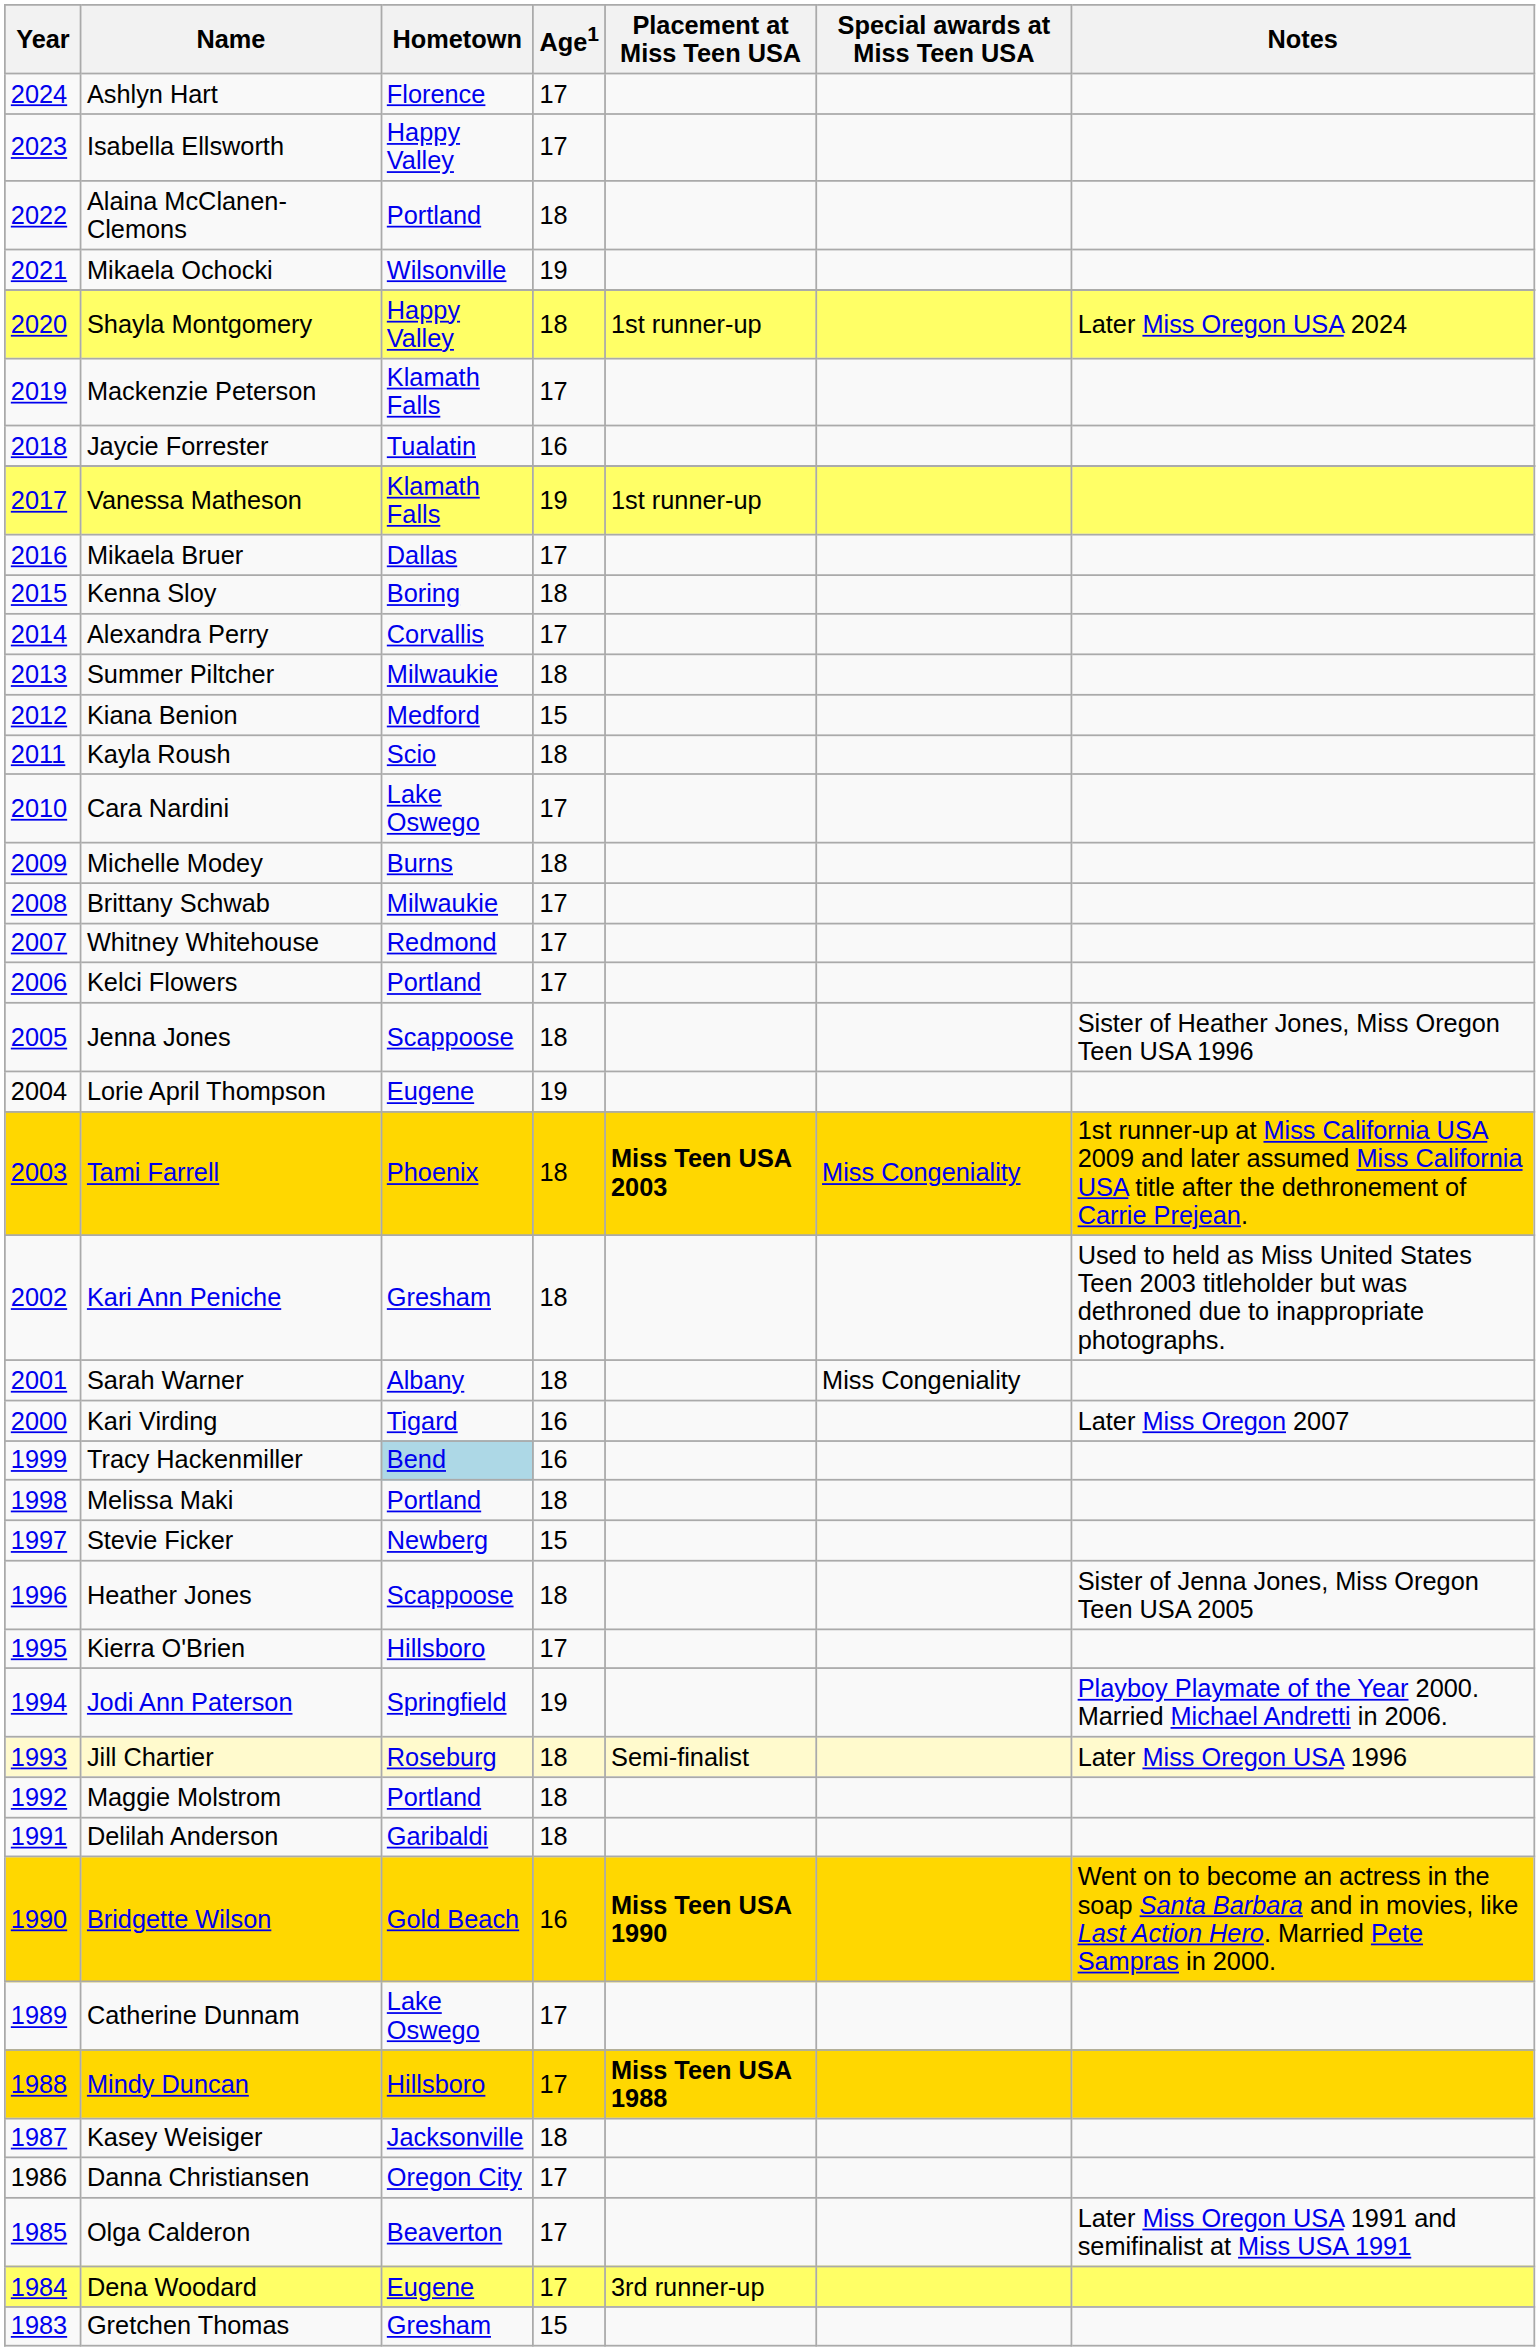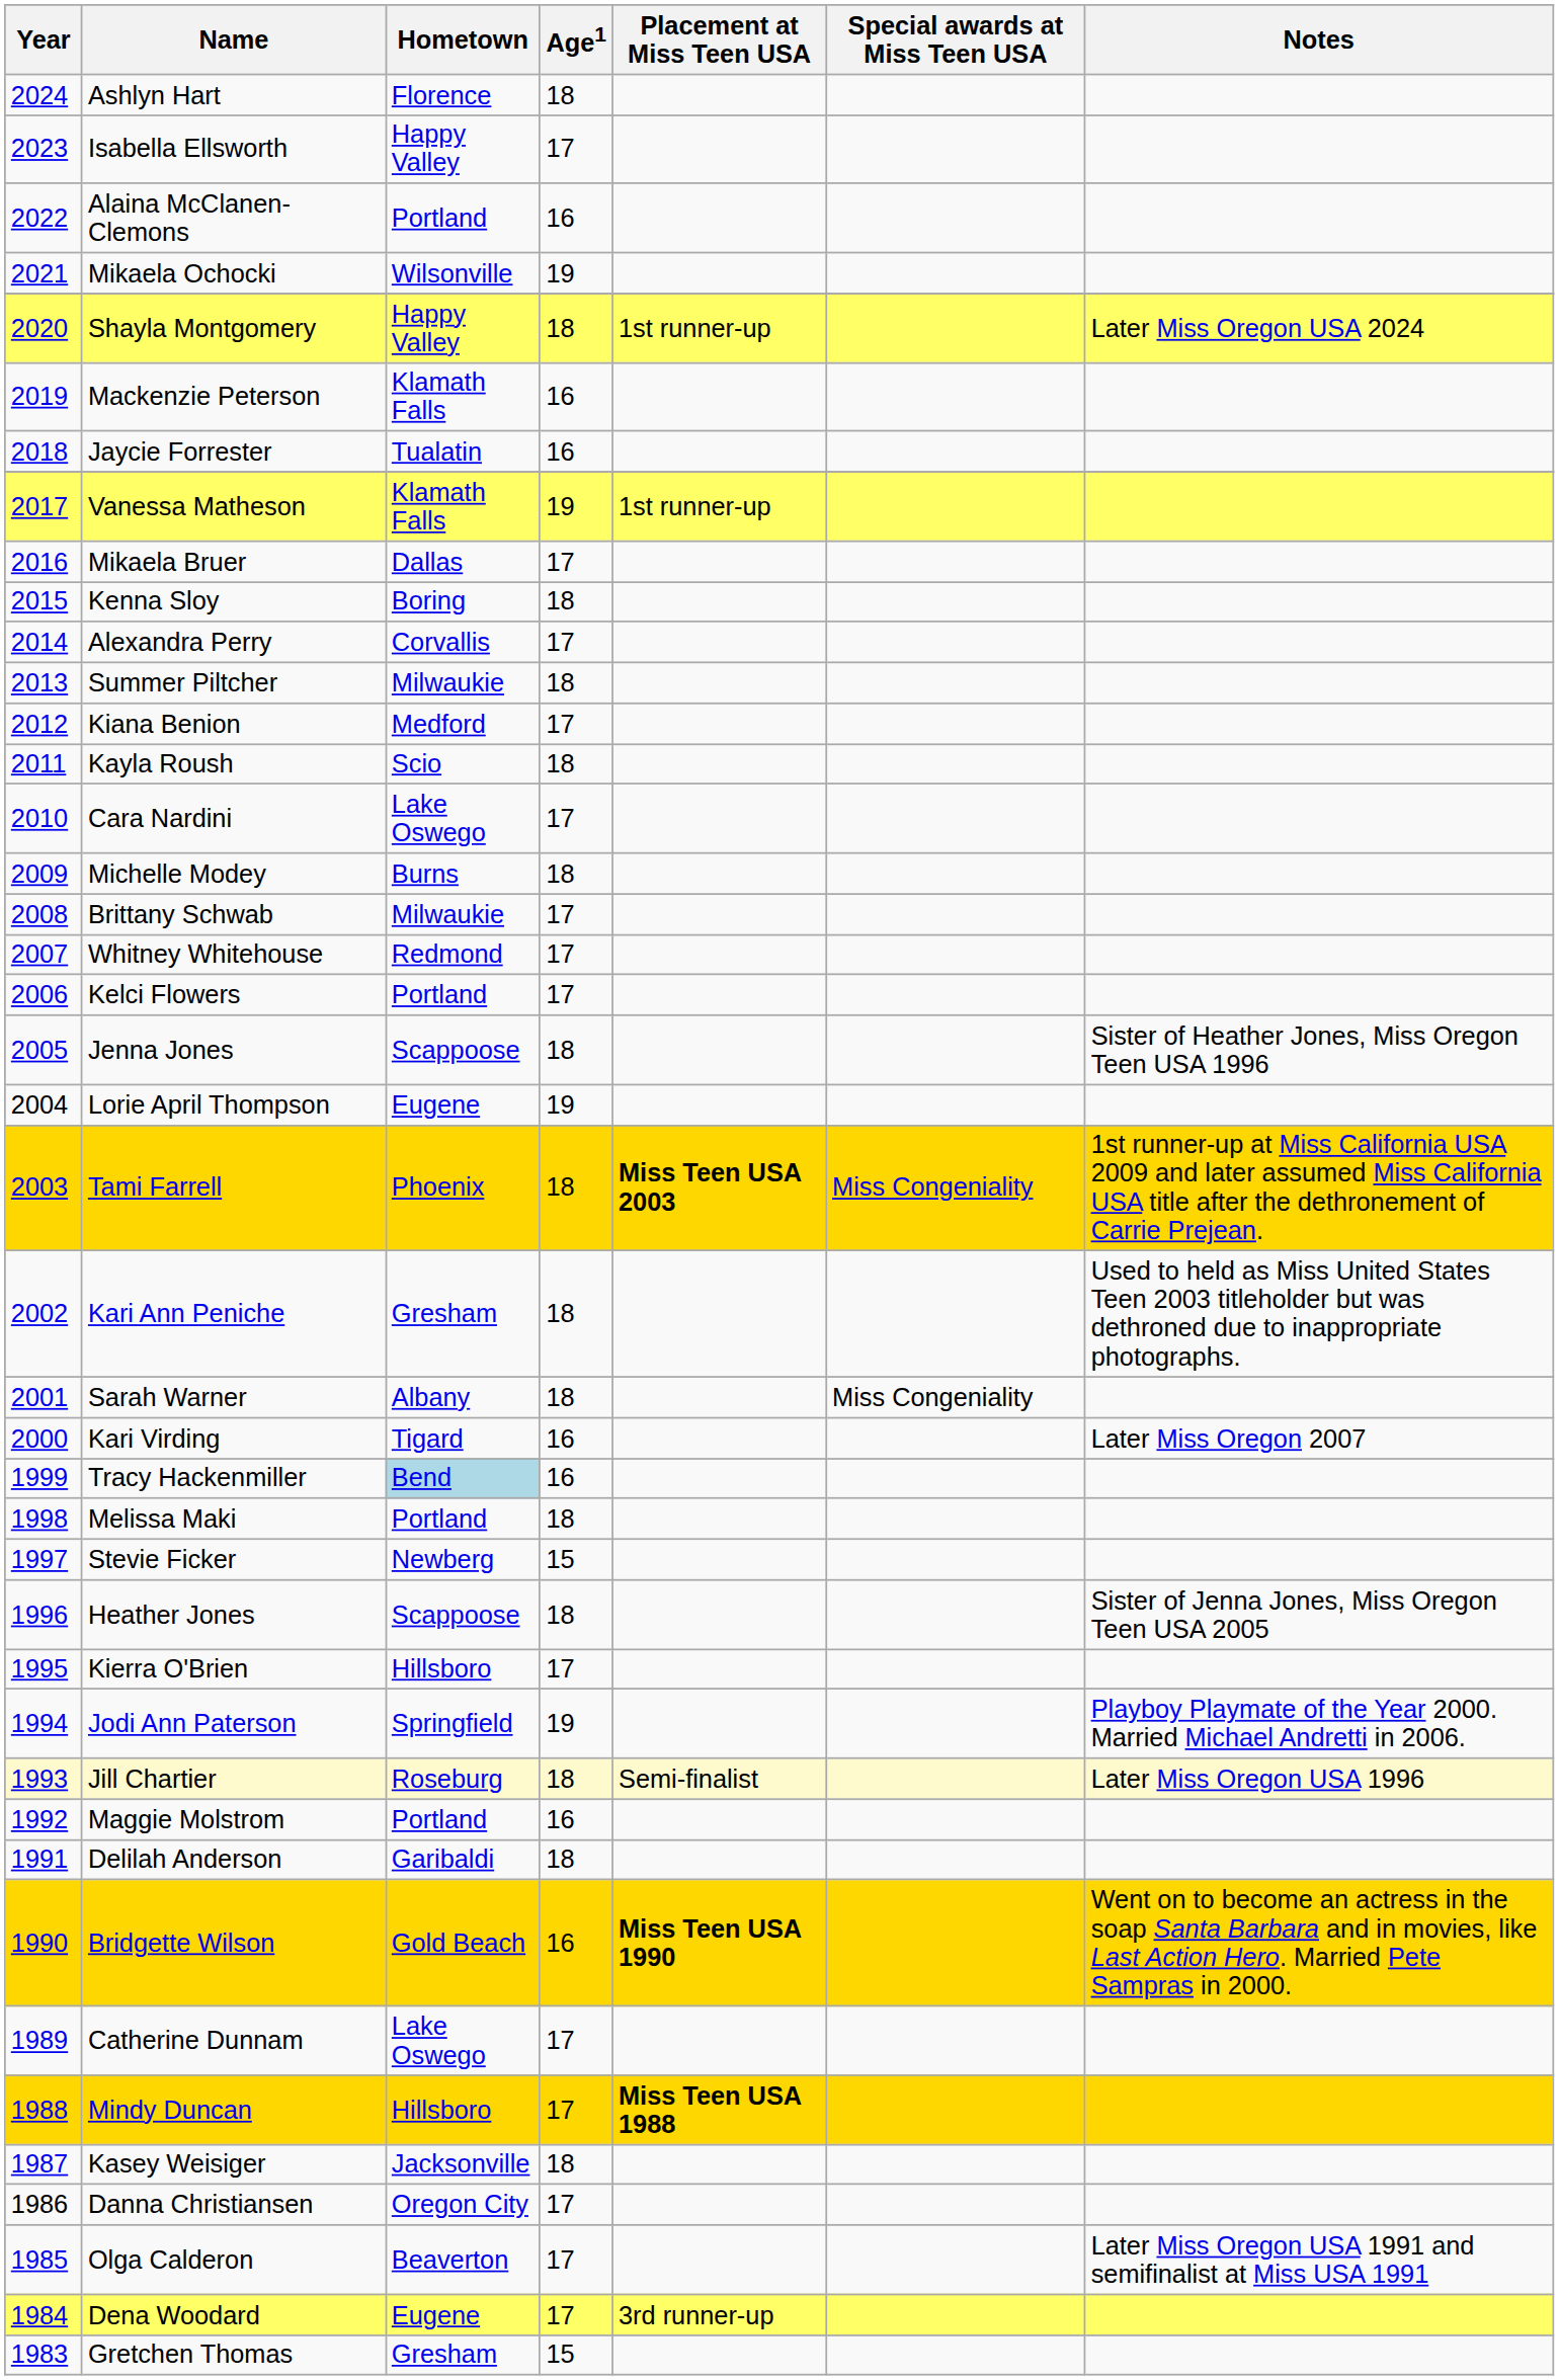Ashlyn Hart | Age1: 17 -> 18
Alaina McClanen-Clemons | Age1: 18 -> 16
Mackenzie Peterson | Age1: 17 -> 16
Kiana Benion | Age1: 15 -> 17
Maggie Molstrom | Age1: 18 -> 16
